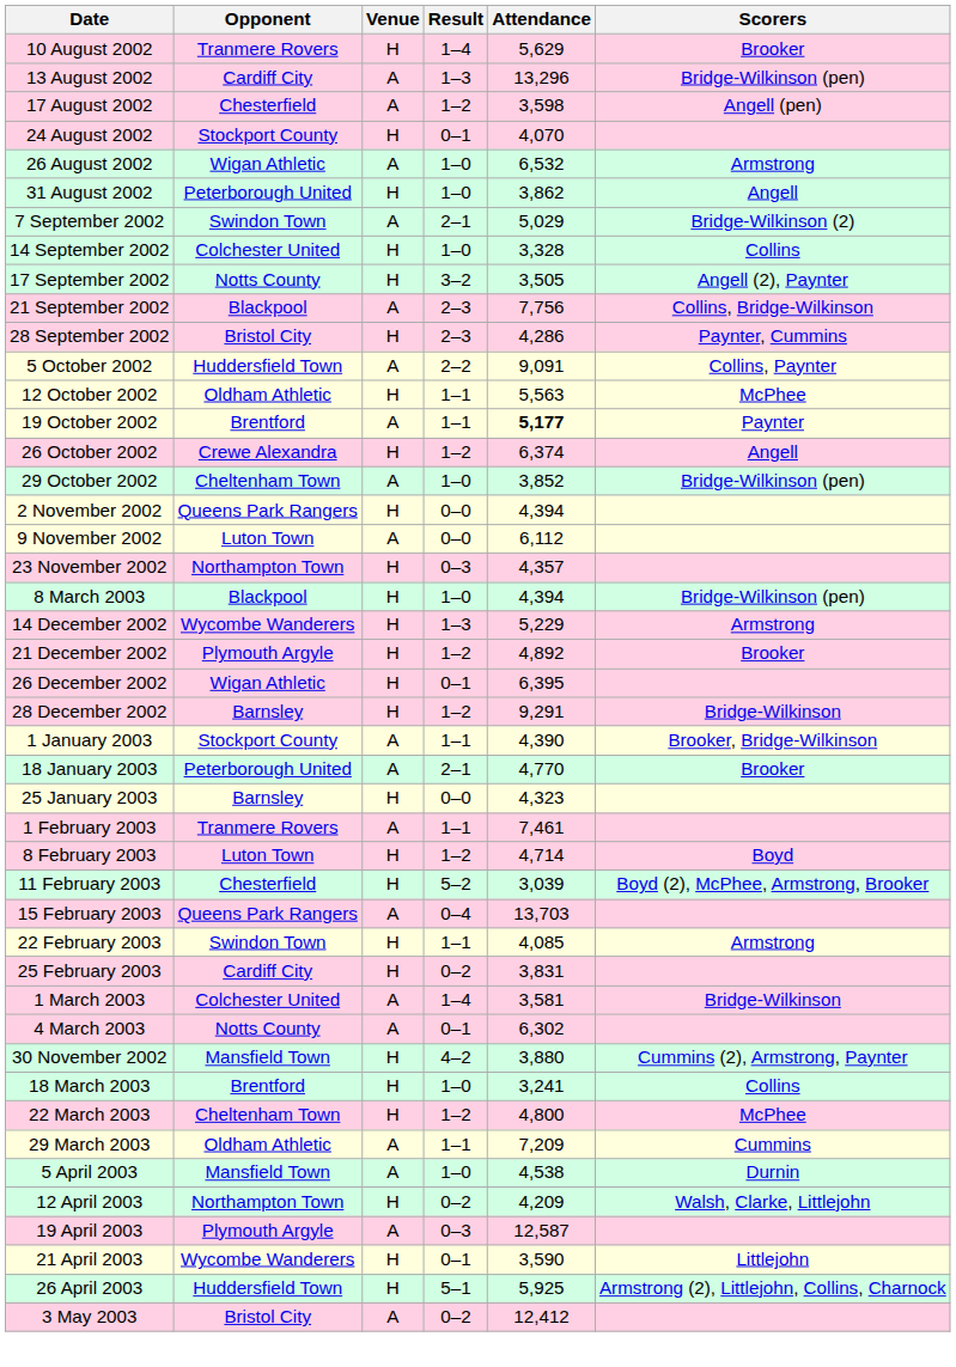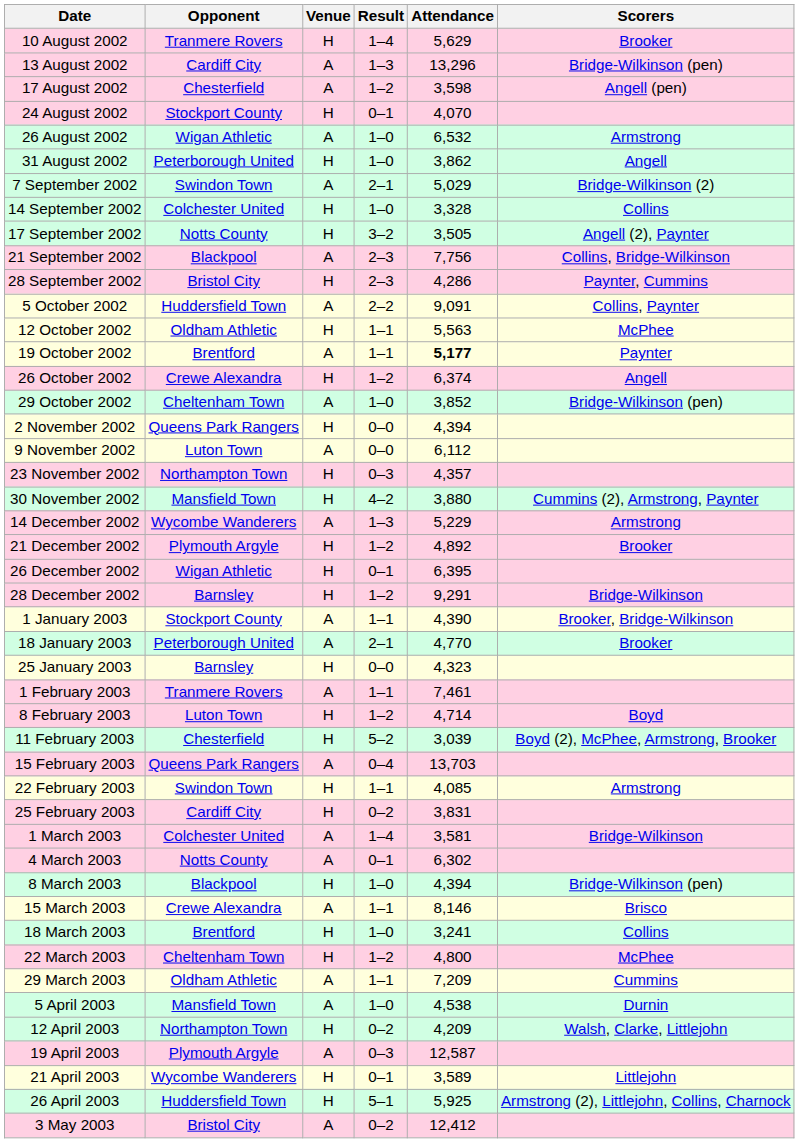rows swapped: 30 November 2002 <-> 8 March 2003
14 December 2002 | Venue: H -> A
+ row: 15 March 2003 | Crewe Alexandra | A | 1–1 | 8,146 | Brisco
21 April 2003 | Attendance: 3,590 -> 3,589
